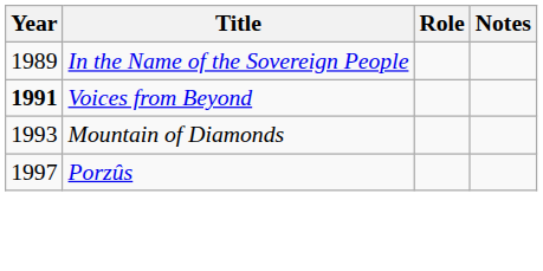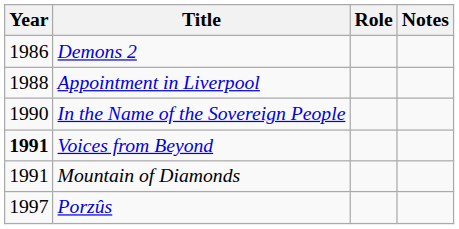+ row: 1986 | Demons 2
+ row: 1988 | Appointment in Liverpool
In the Name of the Sovereign People | Year: 1989 -> 1990
Mountain of Diamonds | Year: 1993 -> 1991
